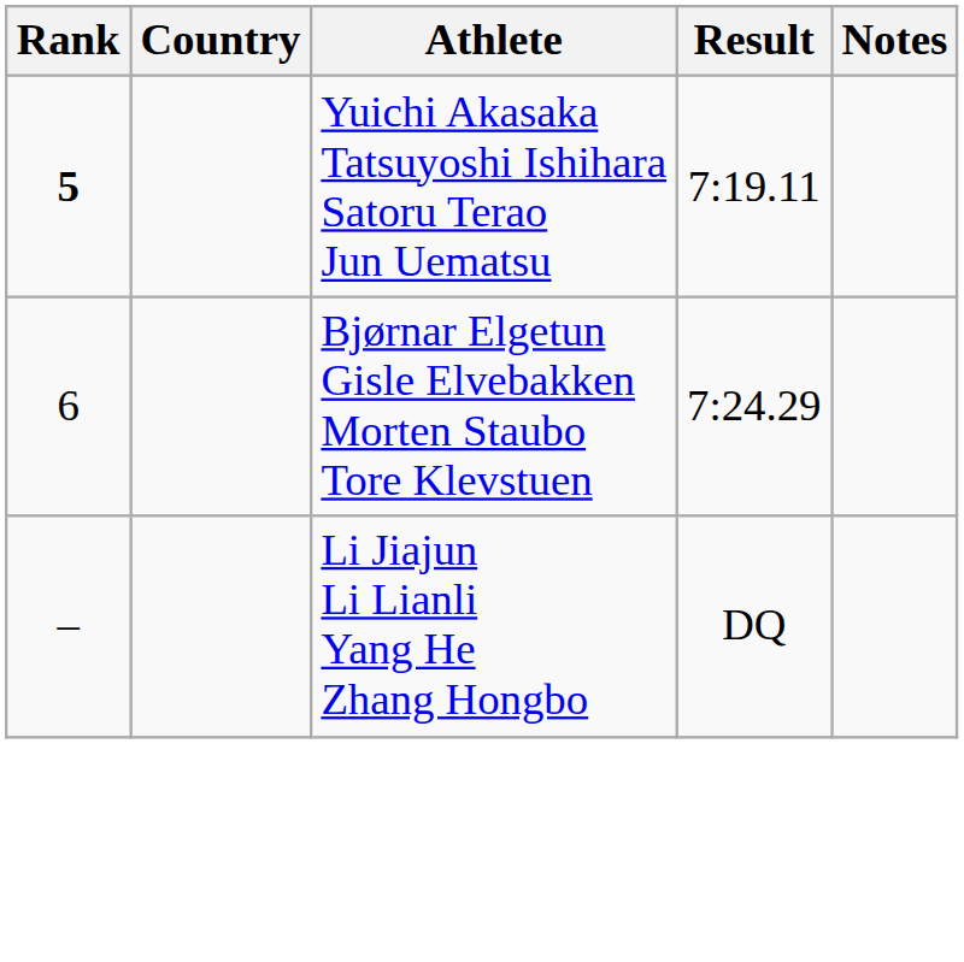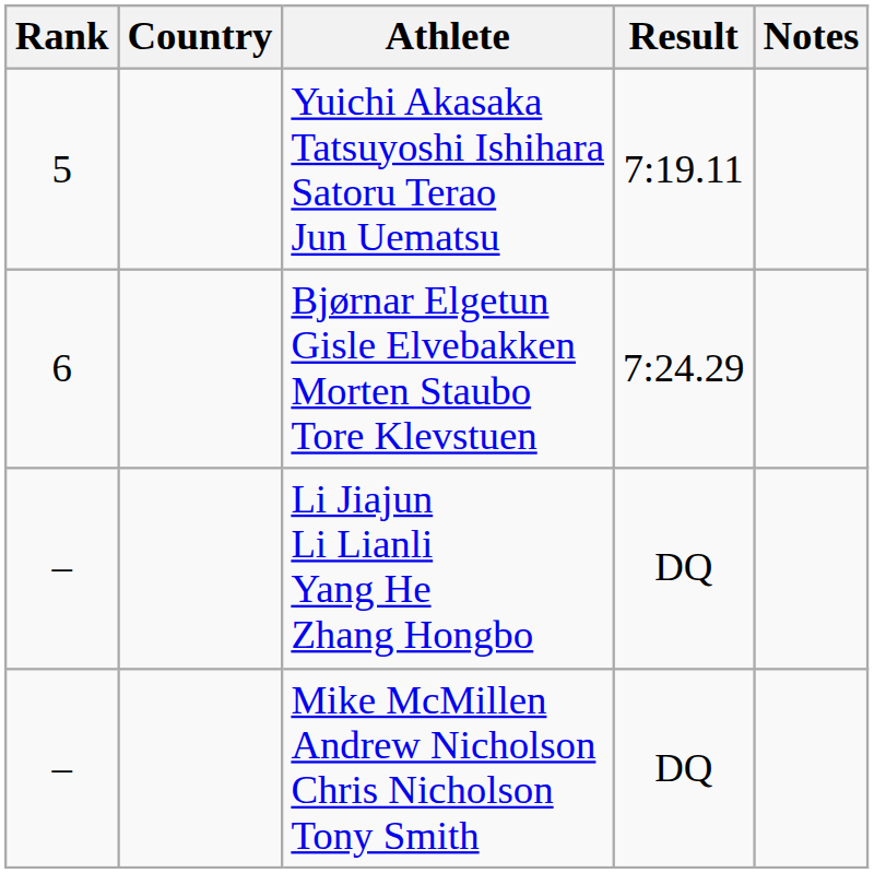Yuichi Akasaka Tatsuyoshi Ishihara Satoru Terao Jun Uematsu | Rank: bold -> normal
+ row: – | Mike McMillen Andrew Nicholson Chris Nicholson Tony Smith | DQ
